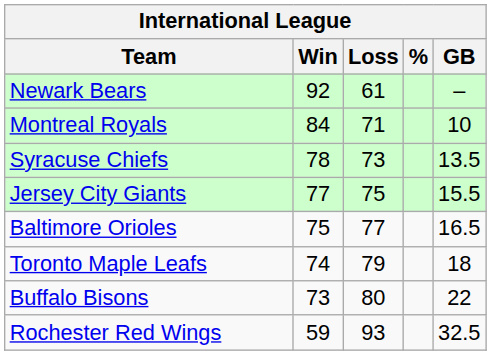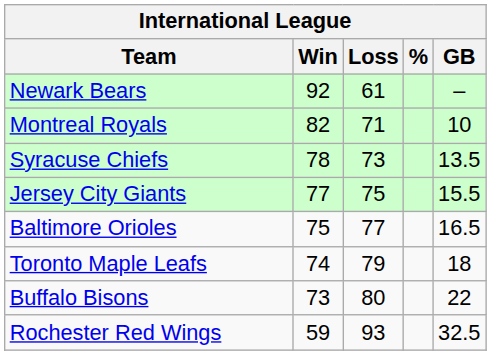Montreal Royals | Win: 84 -> 82
